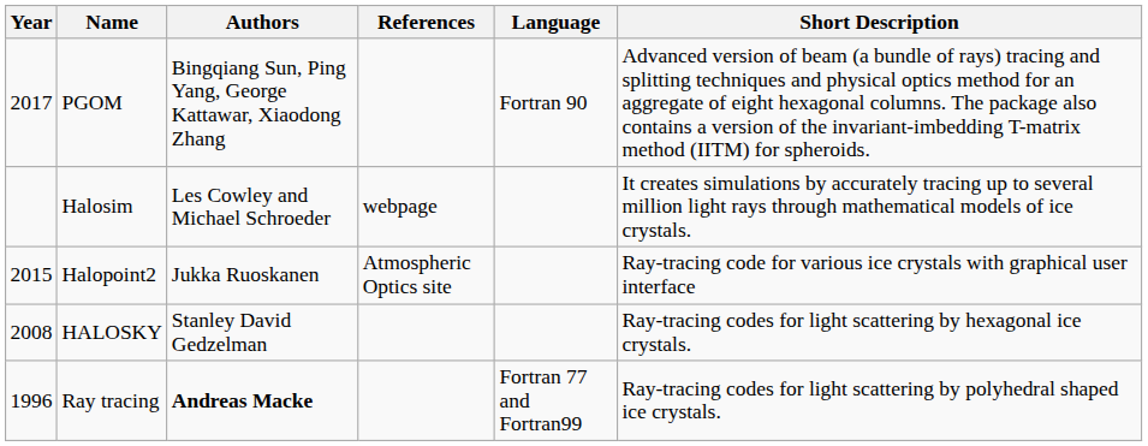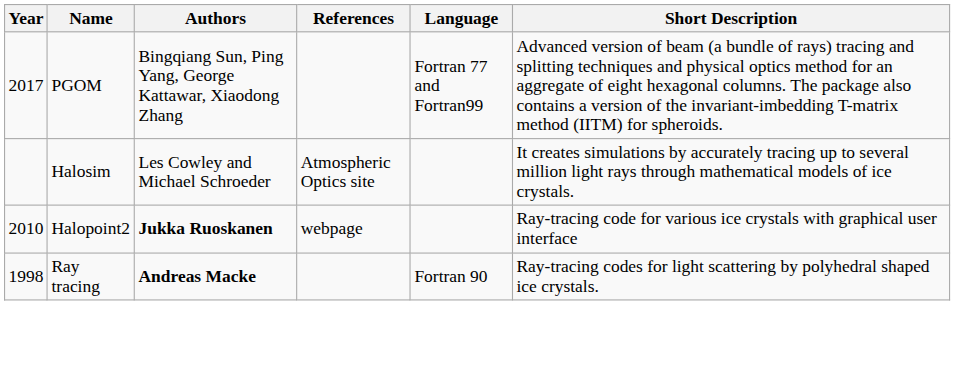PGOM | Language: Fortran 90 -> Fortran 77 and Fortran99
Halosim | References: webpage -> Atmospheric Optics site
Halopoint2 | Year: 2015 -> 2010
Halopoint2 | Authors: normal -> bold
Halopoint2 | References: Atmospheric Optics site -> webpage
- row: 2008 | HALOSKY | Stanley David Gedzelman | Ray-tracing codes for light scattering by hexagonal ice crystals.
Ray tracing | Year: 1996 -> 1998
Ray tracing | Language: Fortran 77 and Fortran99 -> Fortran 90
